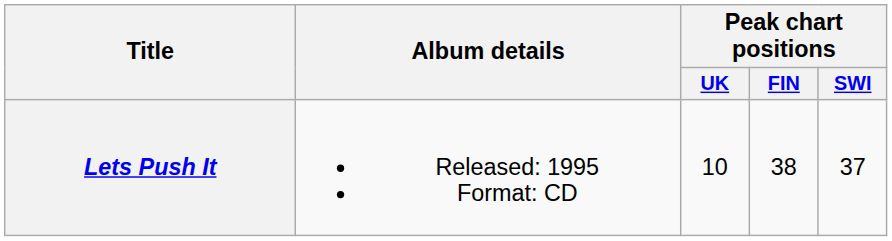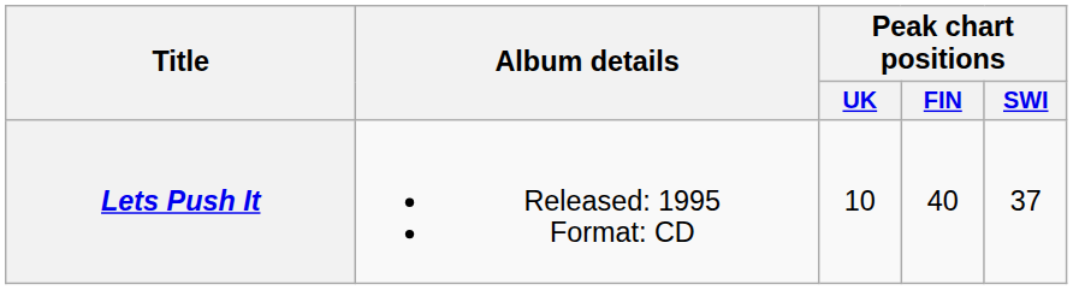Lets Push It | Peak chart positions / FIN: 38 -> 40
